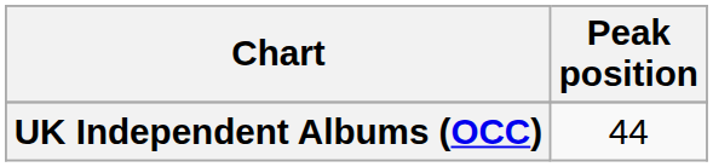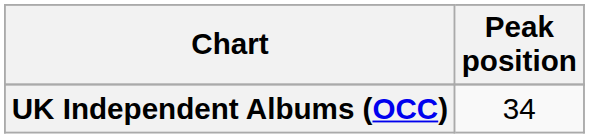UK Independent Albums (OCC) | Peak position: 44 -> 34
